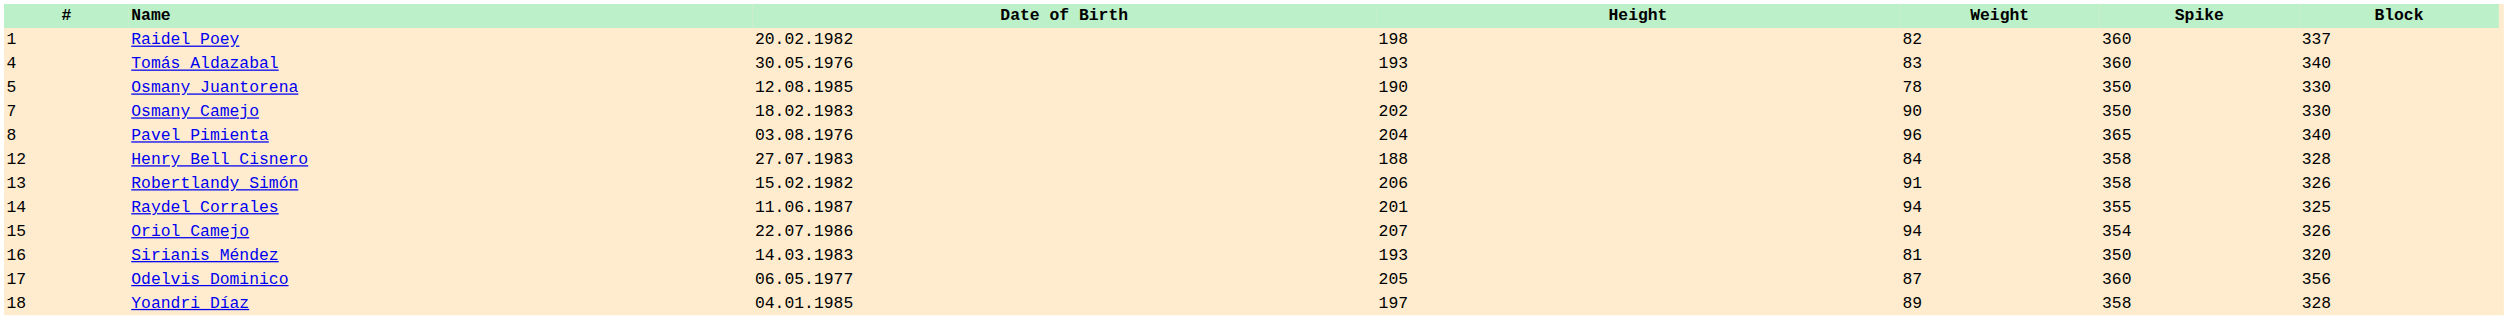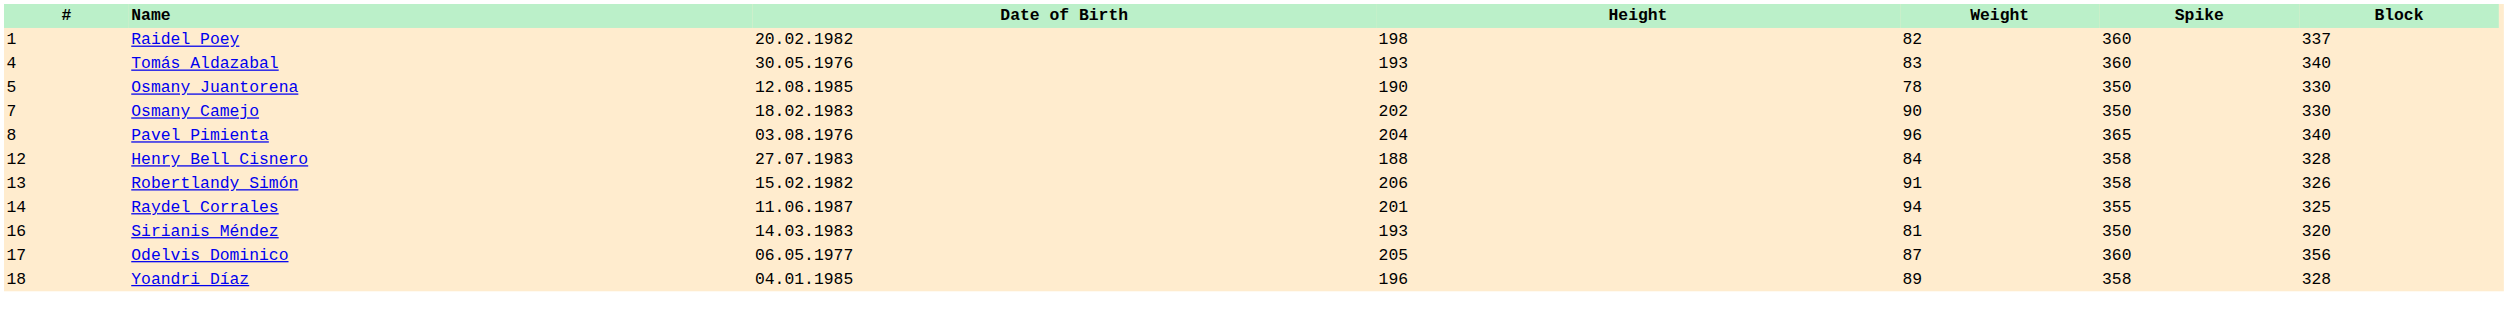- row: 15 | Oriol Camejo | 22.07.1986 | 207 | 94 | 354 | 326
Yoandri Díaz | Height: 197 -> 196
